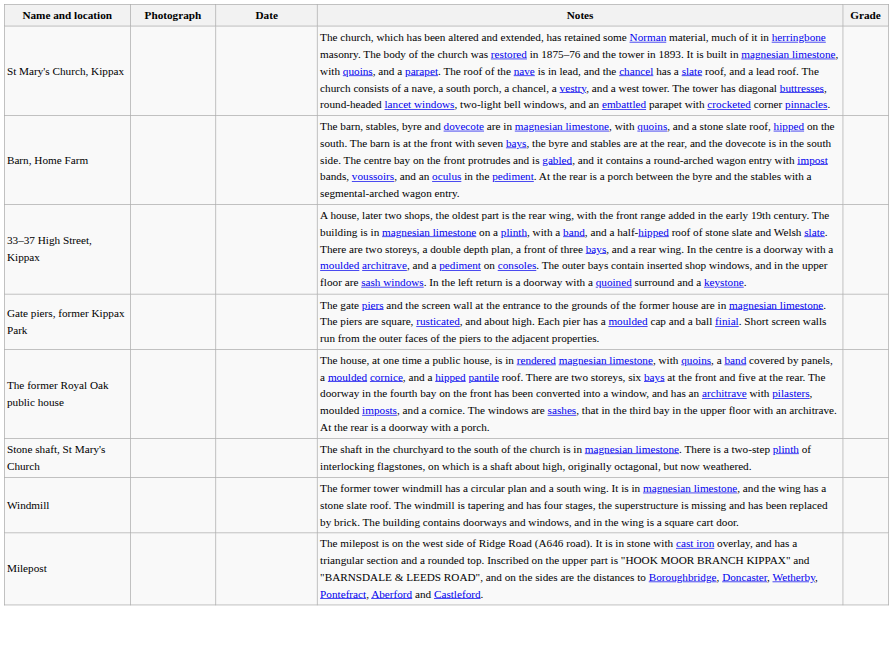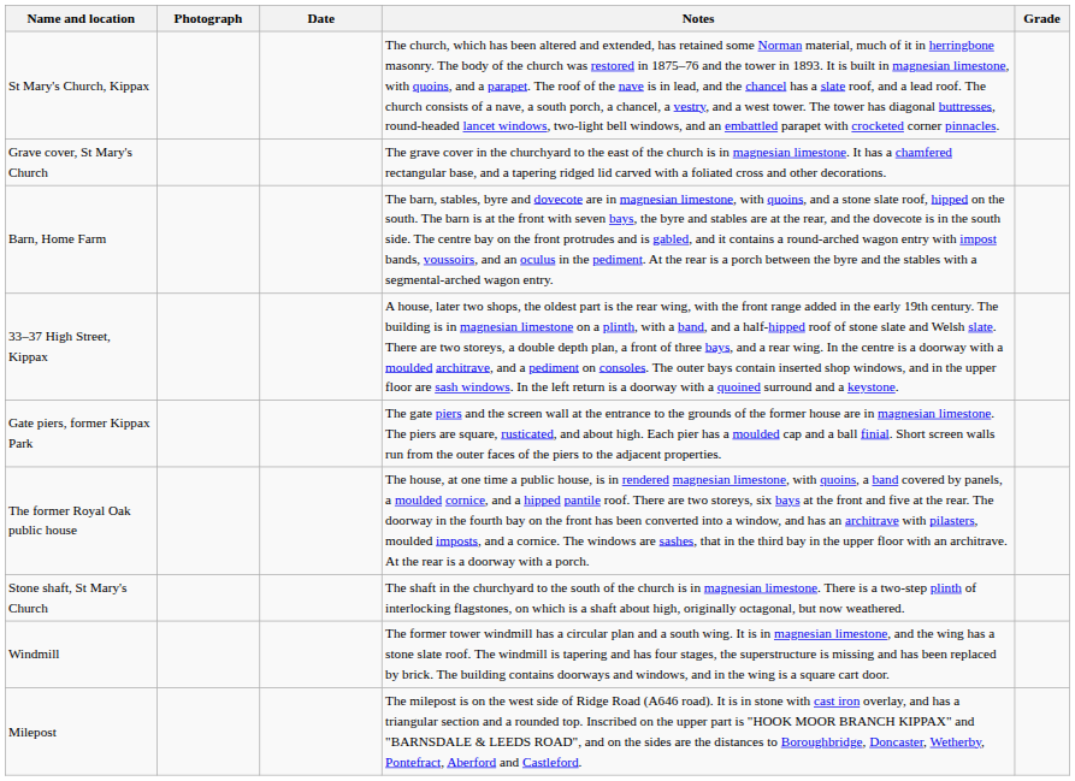+ row: Grave cover, St Mary's Church | The grave cover in the churchyard to the east of the church is in magnesian limestone. It has a chamfered rectangular base, and a tapering ridged lid carved with a foliated cross and other decorations.
